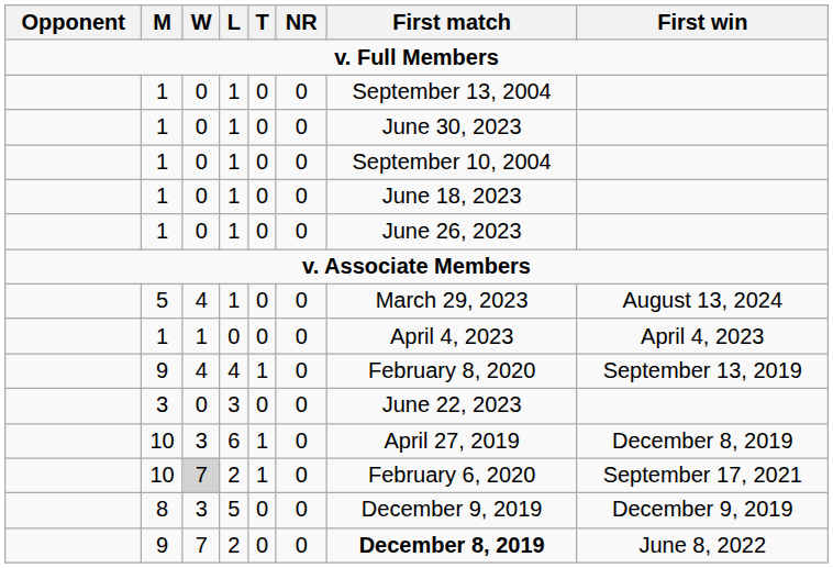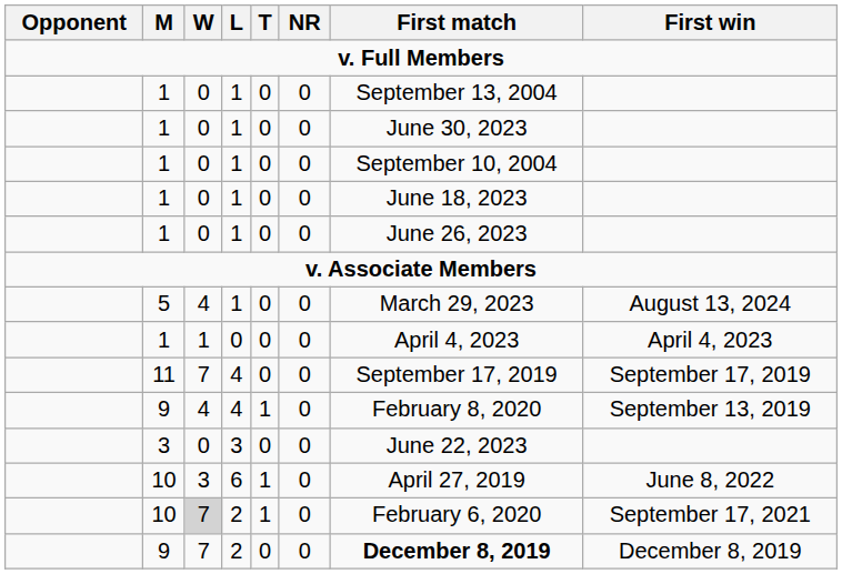+ row: 11 | 7 | 4 | 0 | 0 | September 17, 2019 | September 17, 2019
10 / 6 | First win: December 8, 2019 -> June 8, 2022
- row: 8 | 3 | 5 | 0 | 0 | December 9, 2019 | December 9, 2019
9 / 2 | First win: June 8, 2022 -> December 8, 2019
